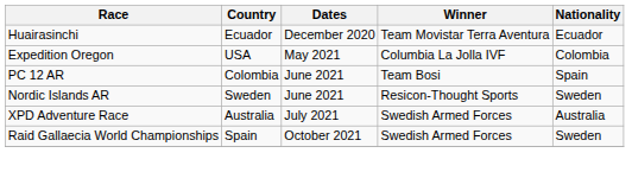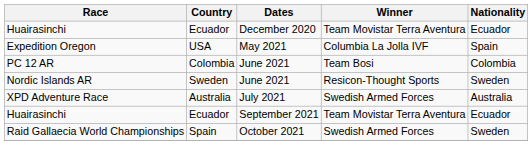Expedition Oregon | Nationality: Colombia -> Spain
PC 12 AR | Nationality: Spain -> Colombia
+ row: Huairasinchi | Ecuador | September 2021 | Team Movistar Terra Aventura | Ecuador
